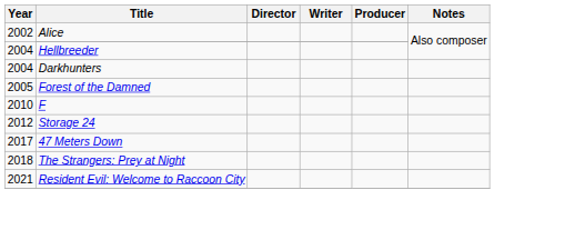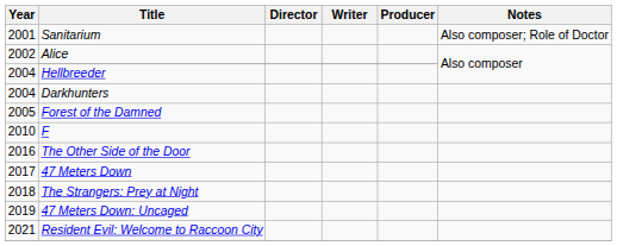+ row: 2001 | Sanitarium | Also composer; Role of Doctor
- row: 2012 | Storage 24
+ row: 2016 | The Other Side of the Door
+ row: 2019 | 47 Meters Down: Uncaged
